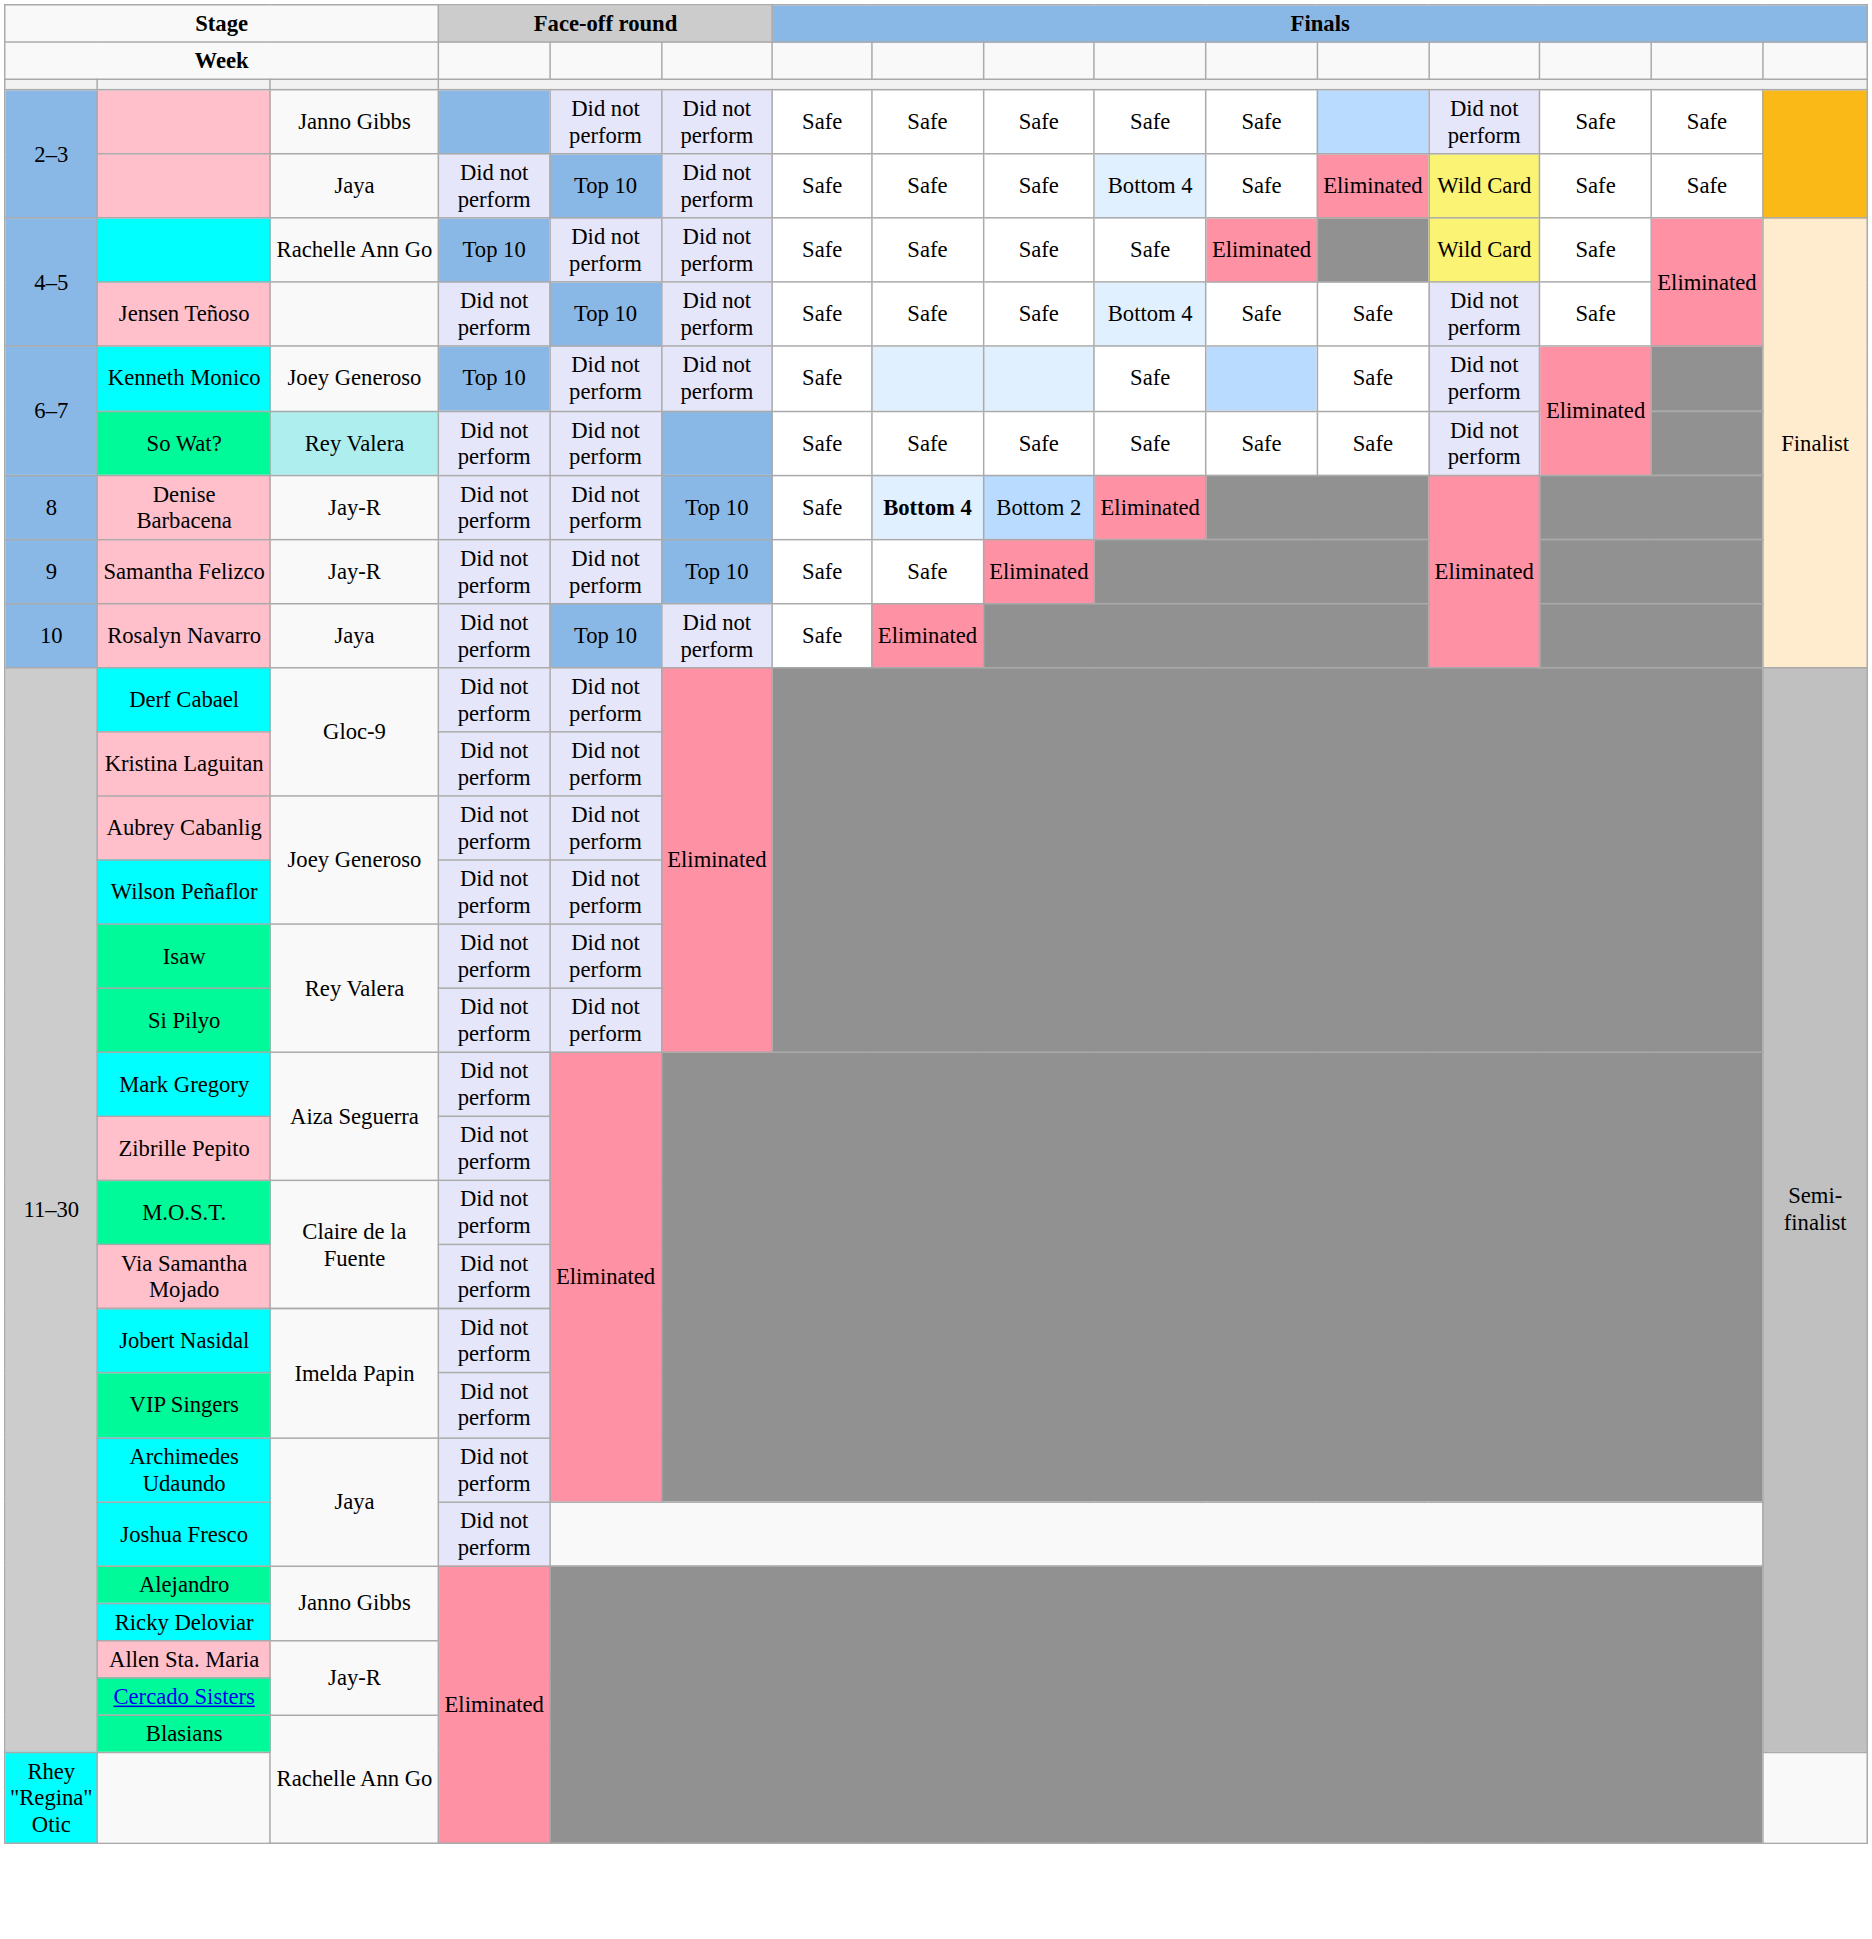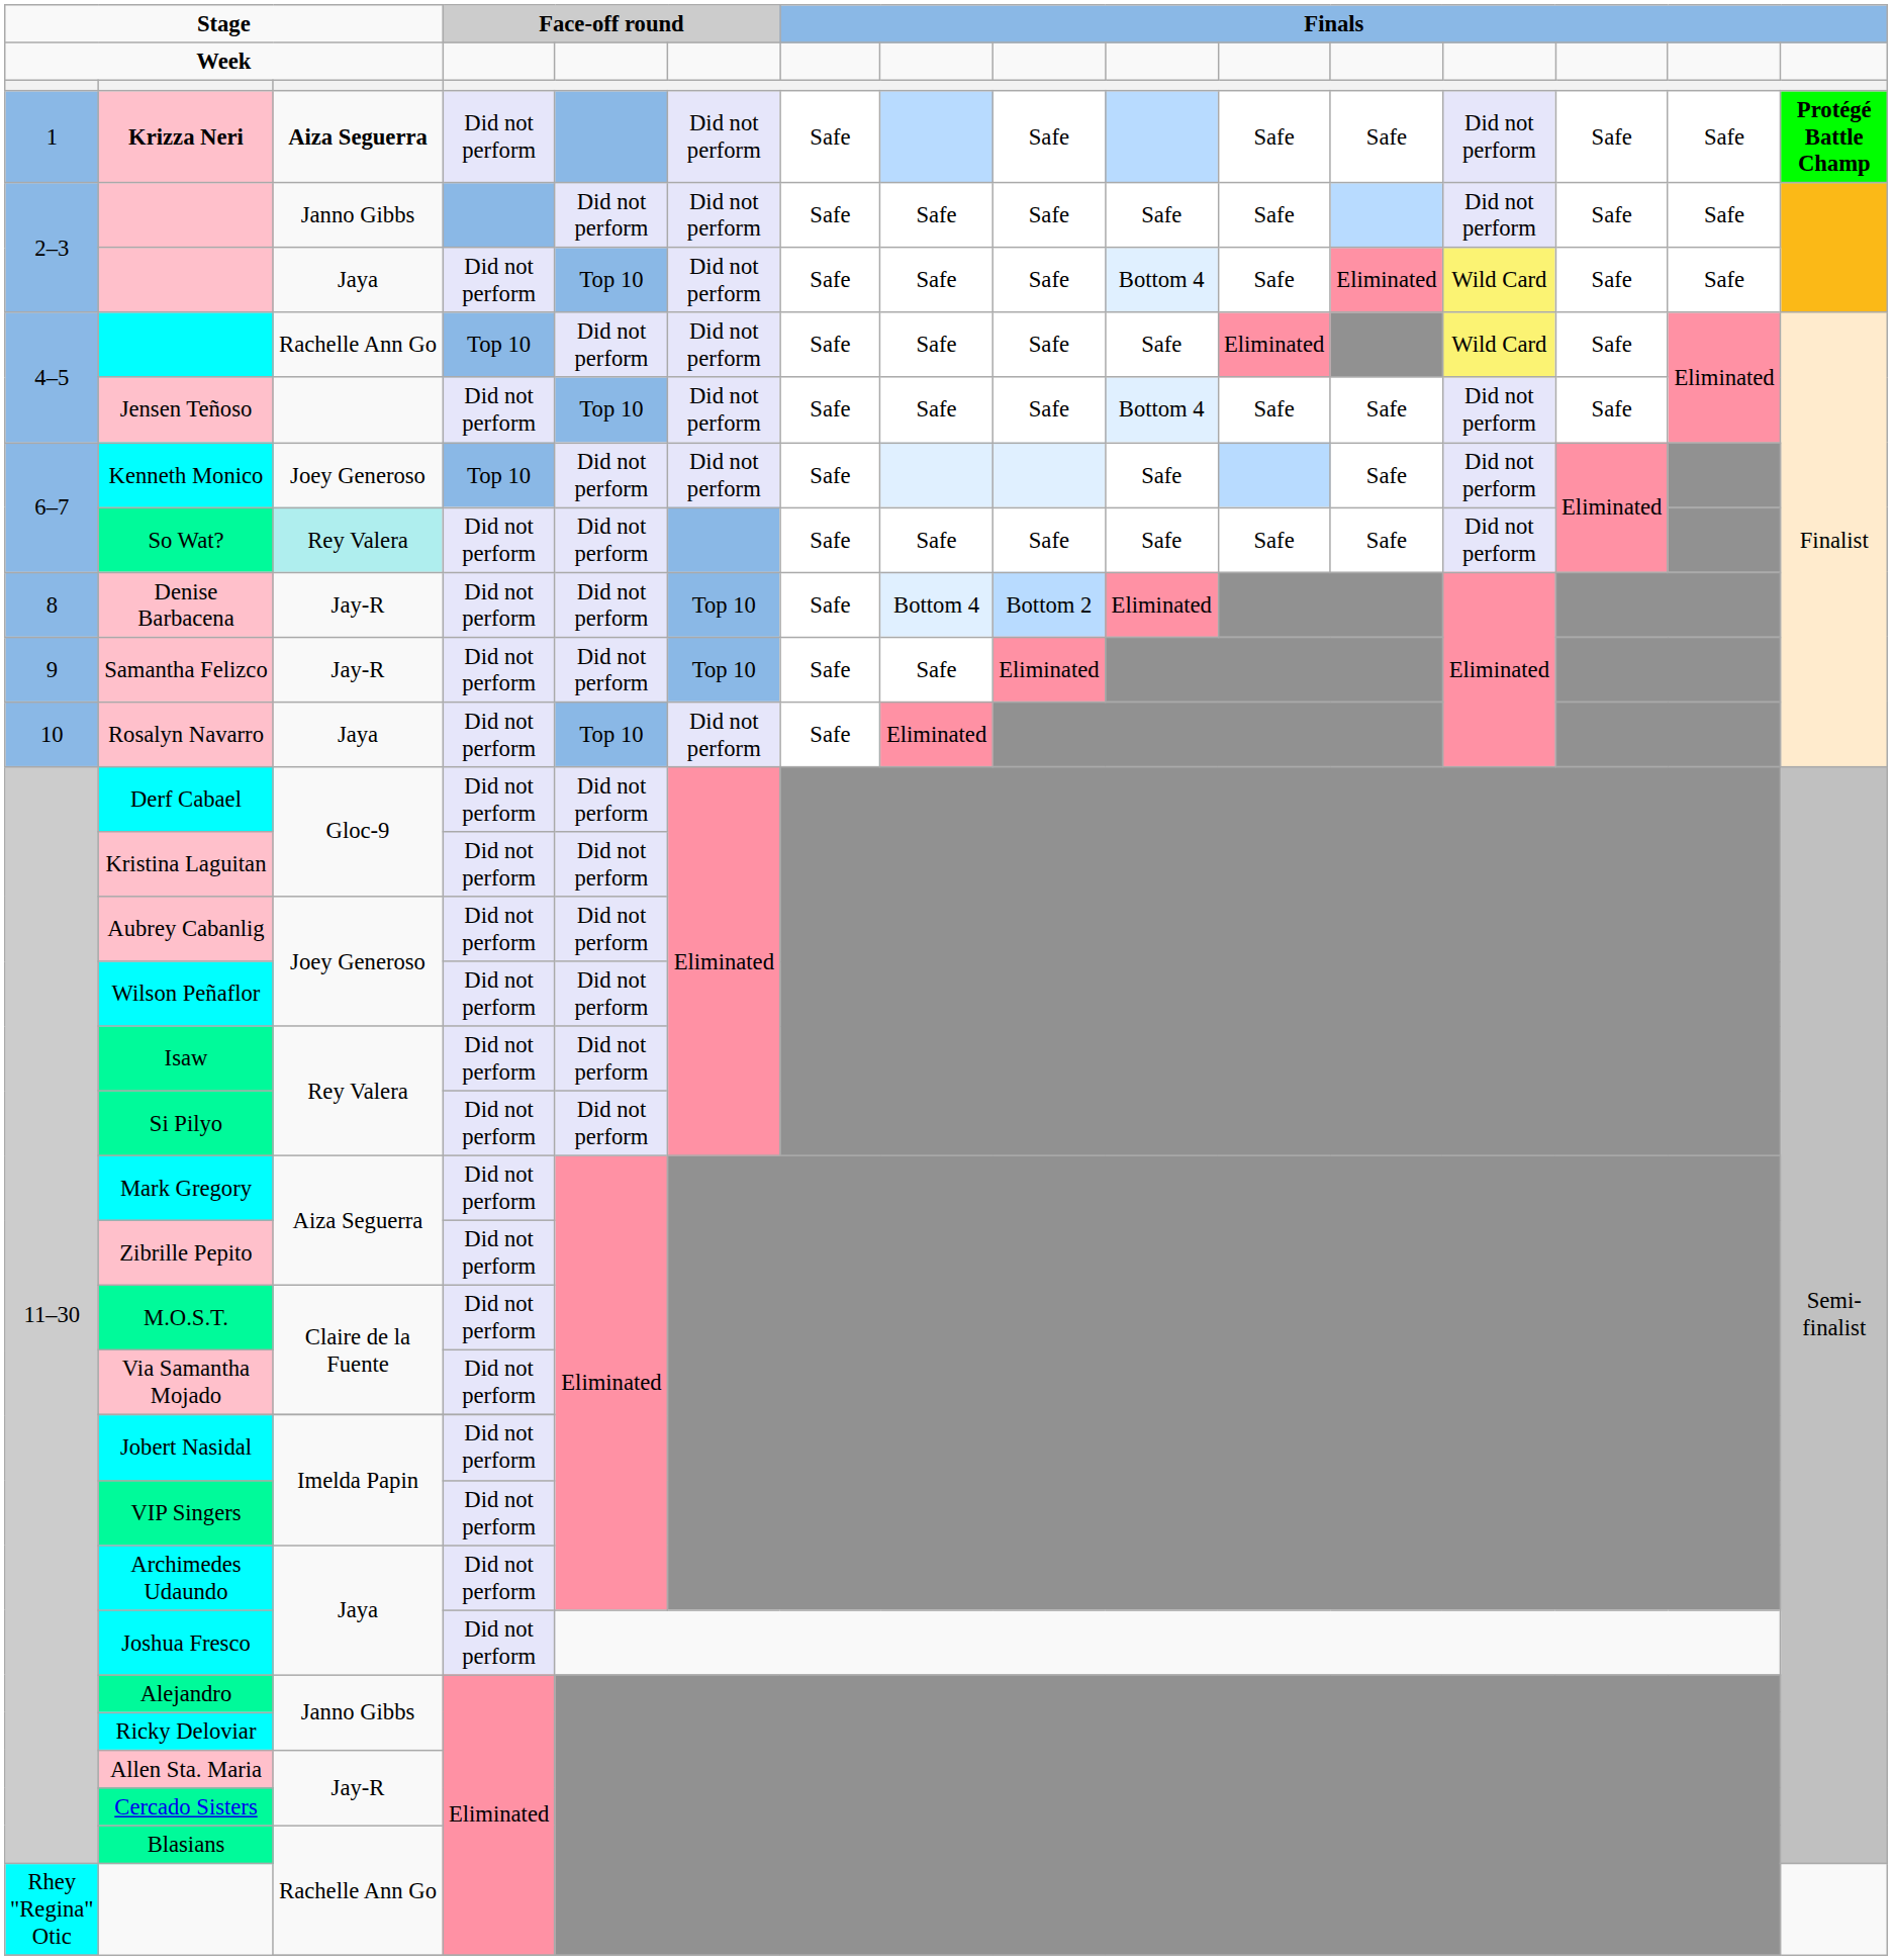+ row: 1 | Krizza Neri | Aiza Seguerra | Did not perform | Did not perform | Safe | Safe | Safe | Safe | Did not perform | Safe | Safe | Protégé Battle Champ
Denise Barbacena | column 8: bold -> normal
